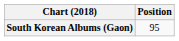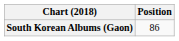South Korean Albums (Gaon) | Position: 95 -> 86
